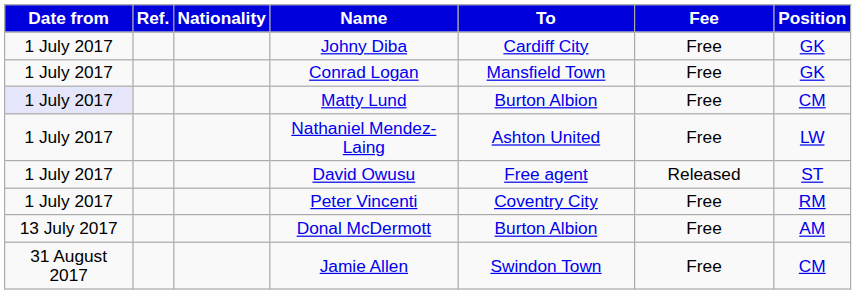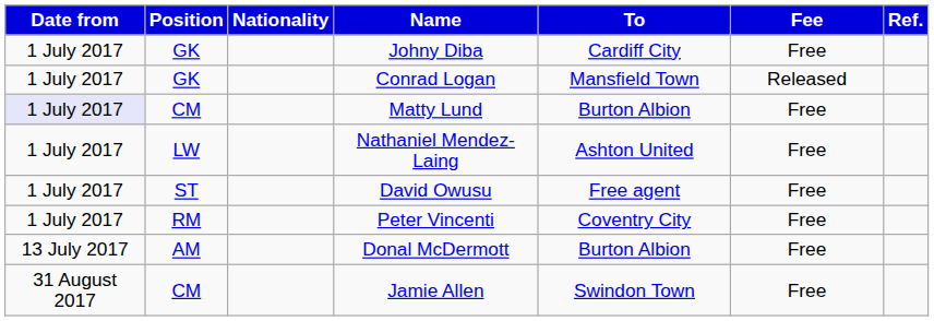columns swapped: Position <-> Ref.
Conrad Logan | Fee: Free -> Released
David Owusu | Fee: Released -> Free
